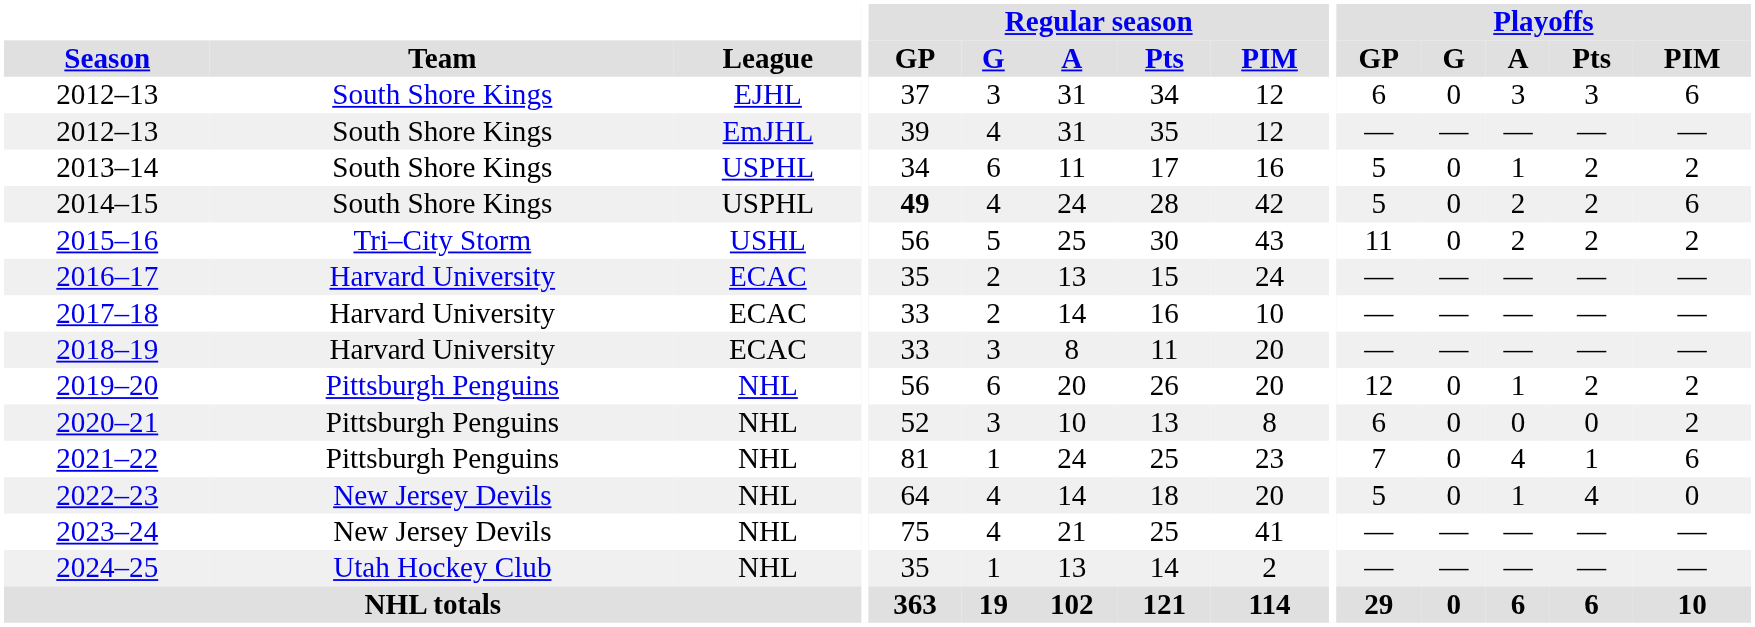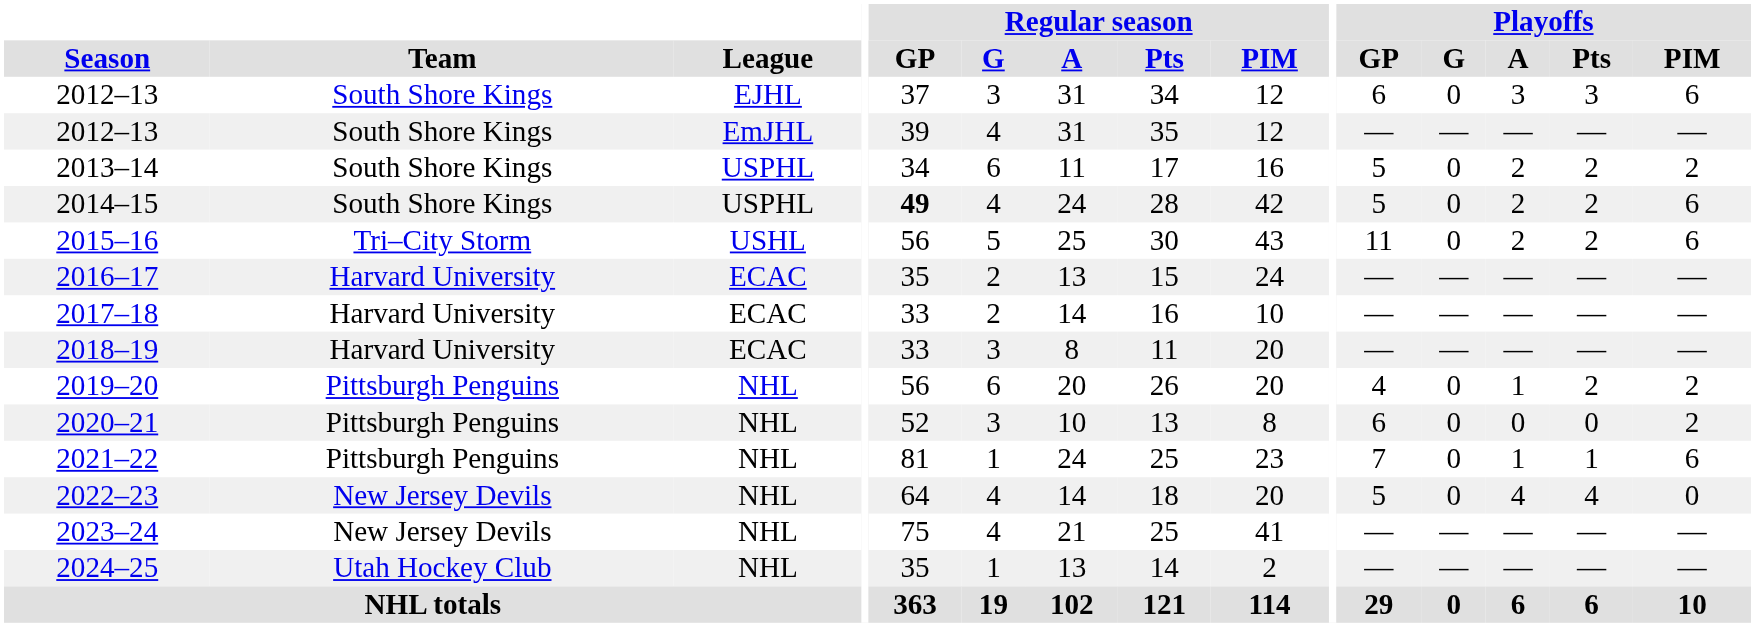2013–14 | Playoffs / A: 1 -> 2
2015–16 | Playoffs / PIM: 2 -> 6
2019–20 | Playoffs / GP: 12 -> 4
2021–22 | Playoffs / A: 4 -> 1
2022–23 | Playoffs / A: 1 -> 4
